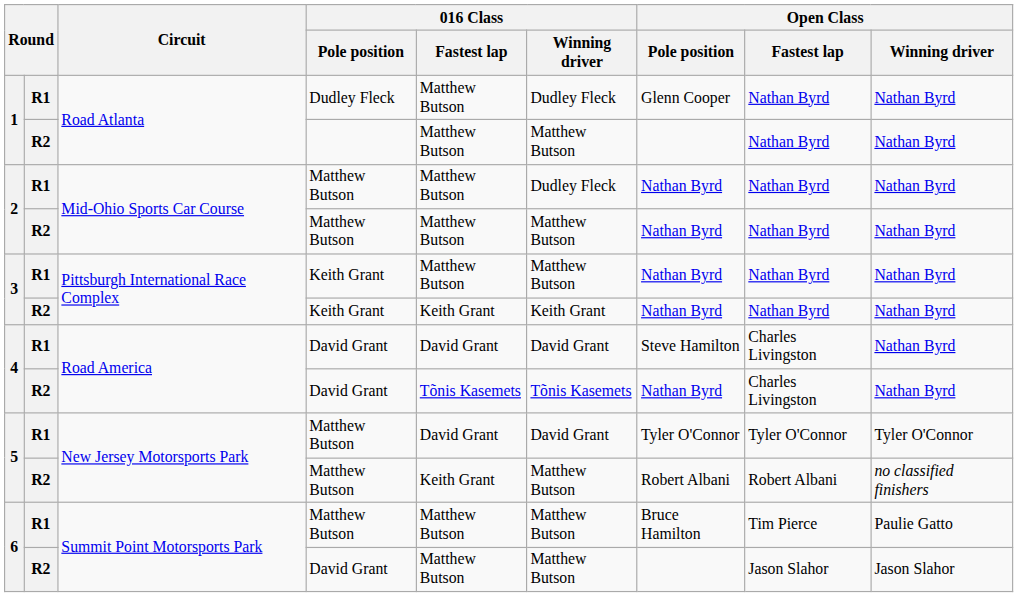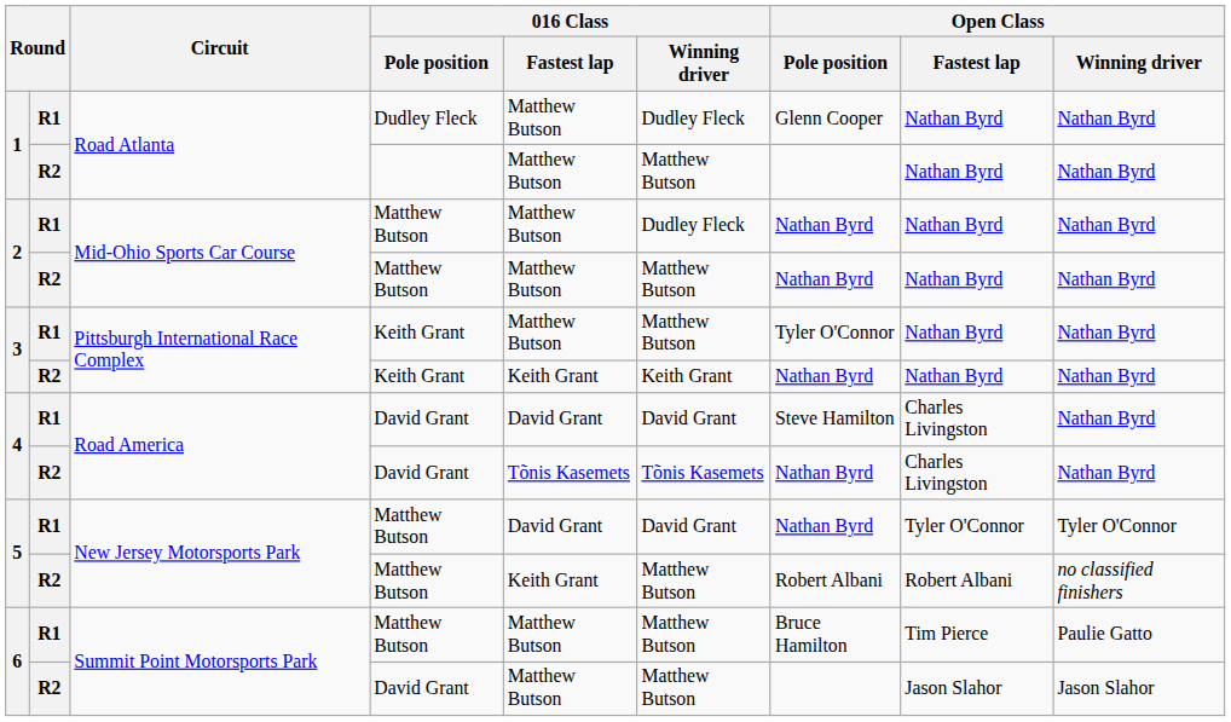3 / R1 | Open Class / Pole position: Nathan Byrd -> Tyler O'Connor
5 / R1 | Open Class / Pole position: Tyler O'Connor -> Nathan Byrd
